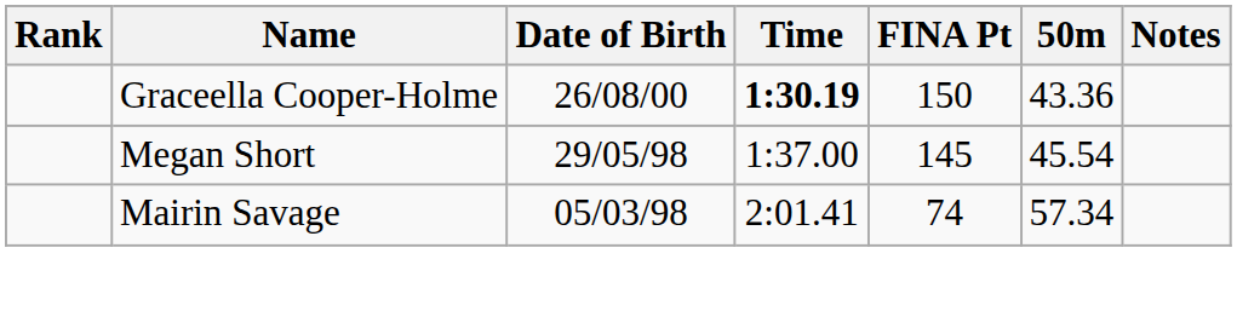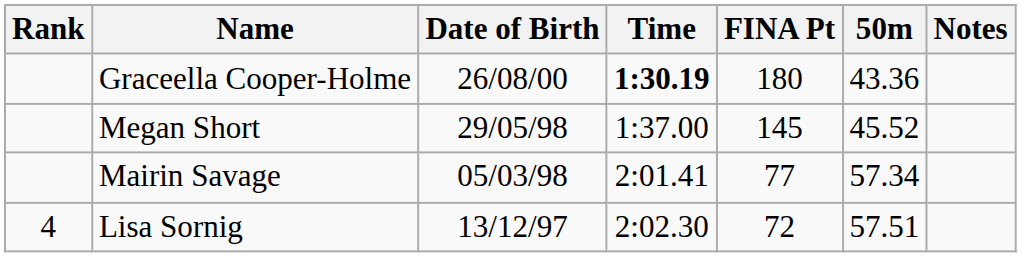Graceella Cooper-Holme | FINA Pt: 150 -> 180
Megan Short | 50m: 45.54 -> 45.52
Mairin Savage | FINA Pt: 74 -> 77
+ row: 4 | Lisa Sornig | 13/12/97 | 2:02.30 | 72 | 57.51
